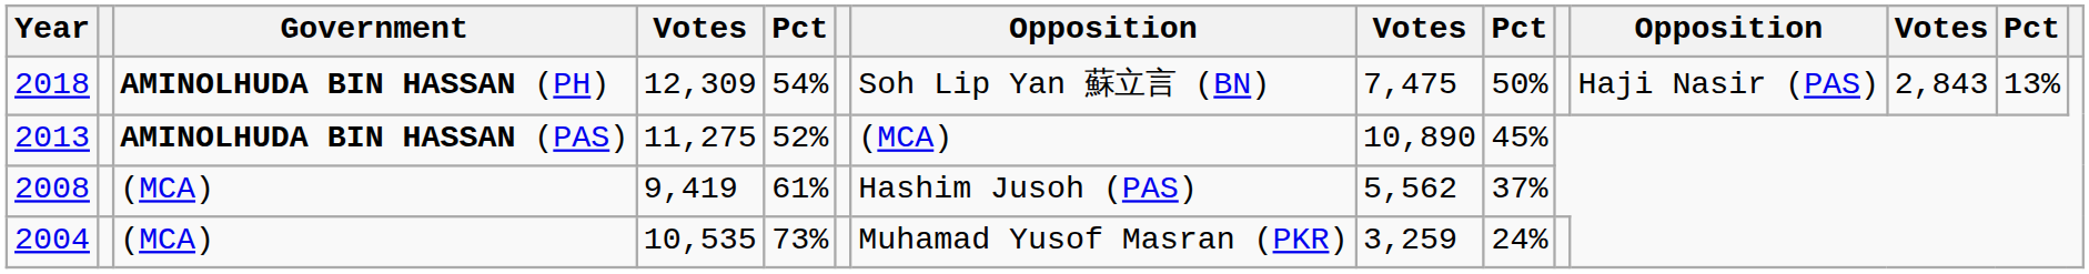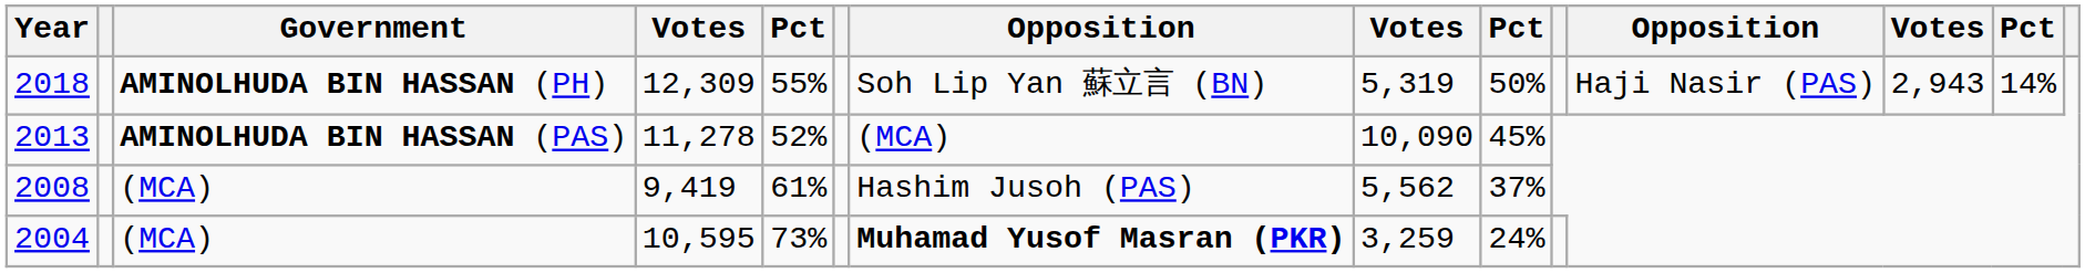2018 | column 5: 54% -> 55%
2018 | column 8: 7,475 -> 5,319
2018 | column 12: 2,843 -> 2,943
2018 | column 13: 13% -> 14%
2013 | column 4: 11,275 -> 11,278
2013 | column 8: 10,890 -> 10,090
2004 | column 4: 10,535 -> 10,595
2004 | column 7: normal -> bold
